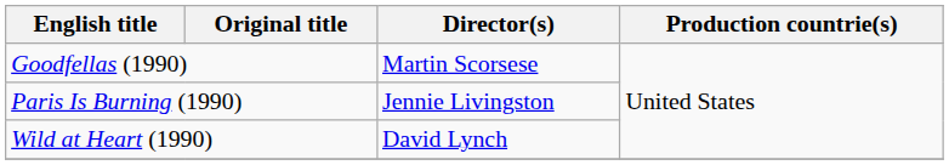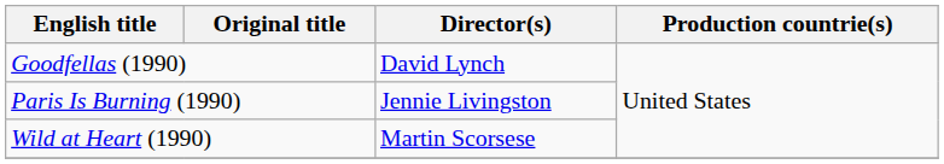Goodfellas (1990) | Director(s): Martin Scorsese -> David Lynch
Wild at Heart (1990) | Director(s): David Lynch -> Martin Scorsese
